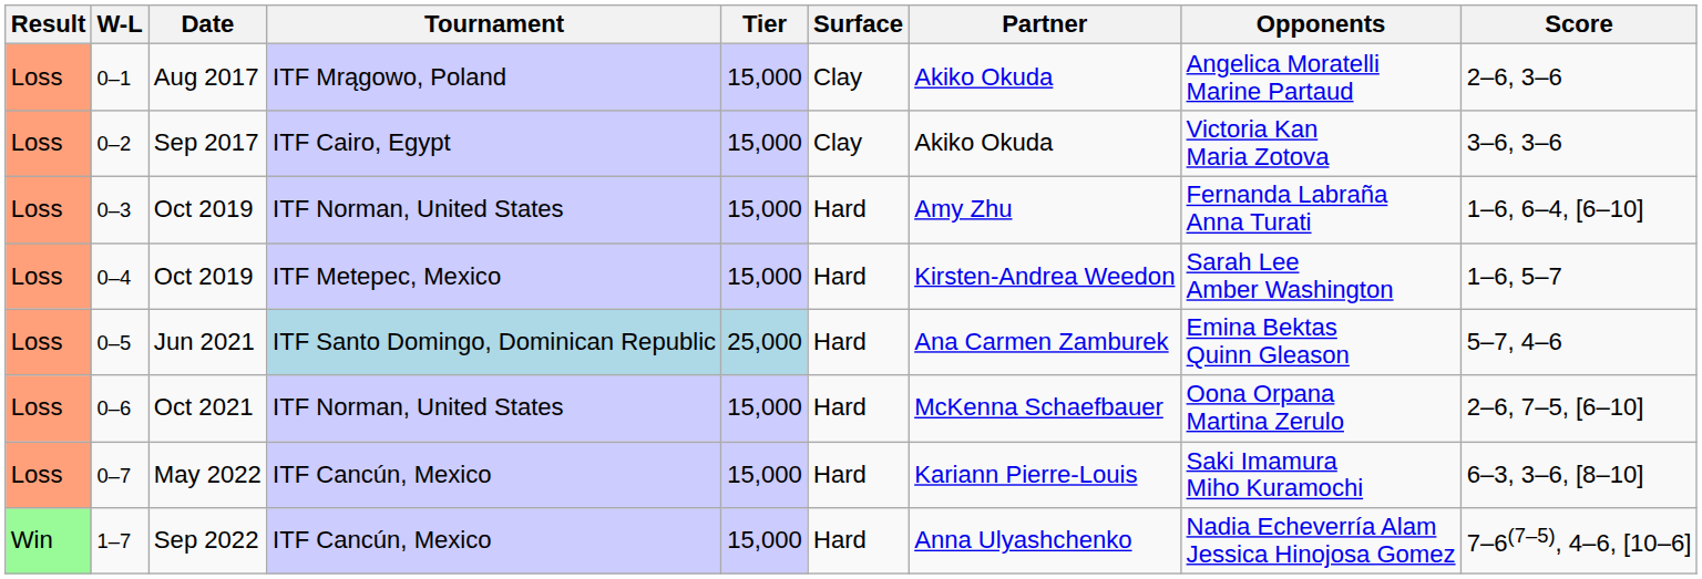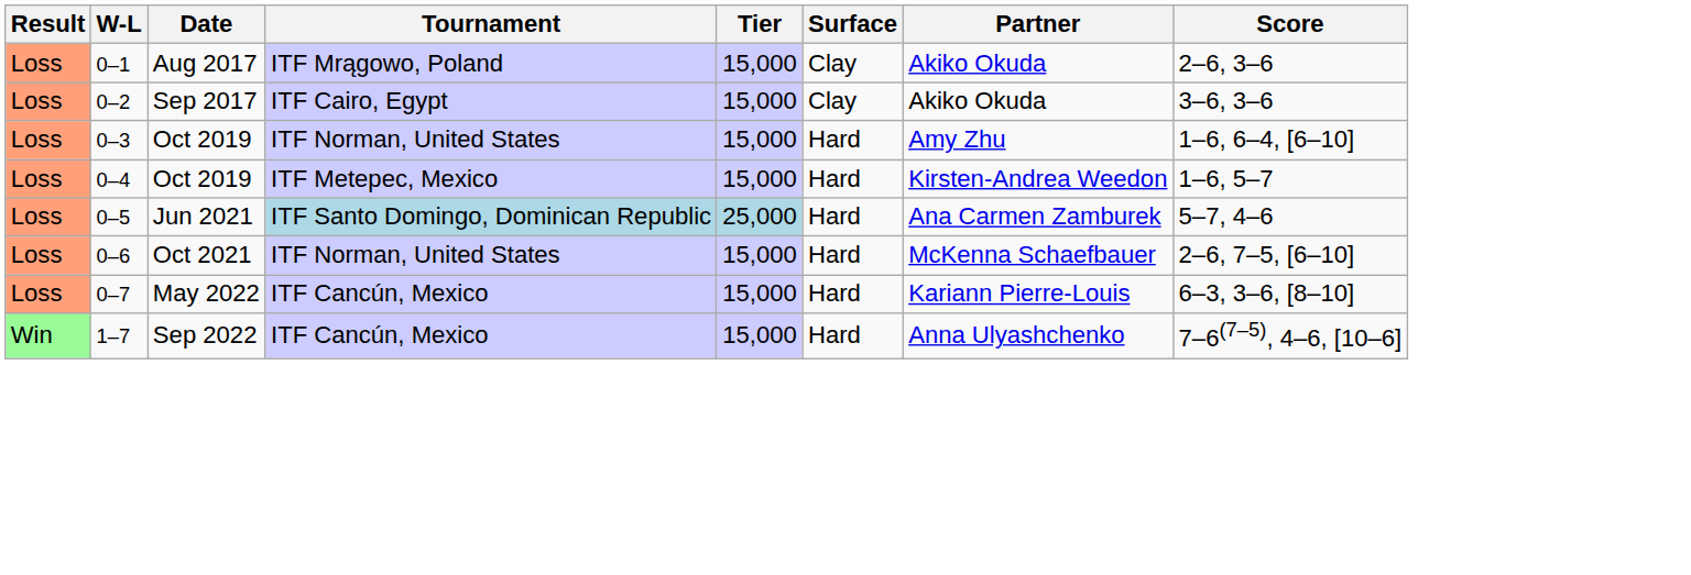- column: Opponents | Angelica Moratelli Marine Partaud | Victoria Kan Maria Zotova | Fernanda Labraña Anna Turati | Sarah Lee Amber Washington | Emina Bektas Quinn Gleason | Oona Orpana Martina Zerulo | Saki Imamura Miho Kuramochi | Nadia Echeverría Alam Jessica Hinojosa Gomez
